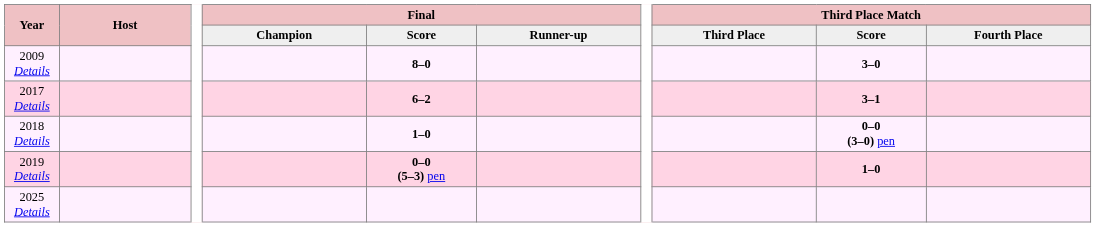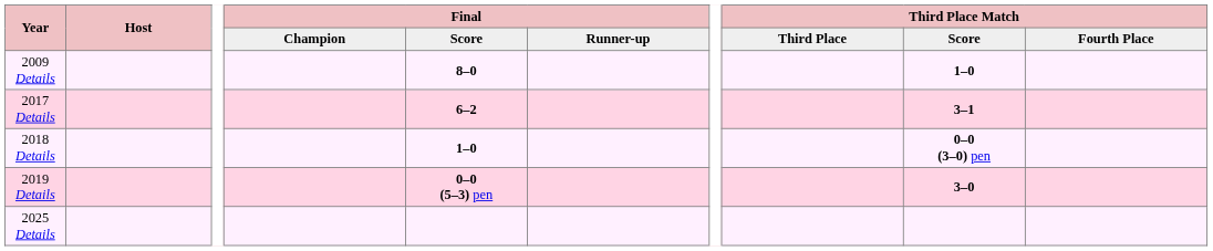2009 Details | Third Place Match / Score: 3–0 -> 1–0
2019 Details | Third Place Match / Score: 1–0 -> 3–0
